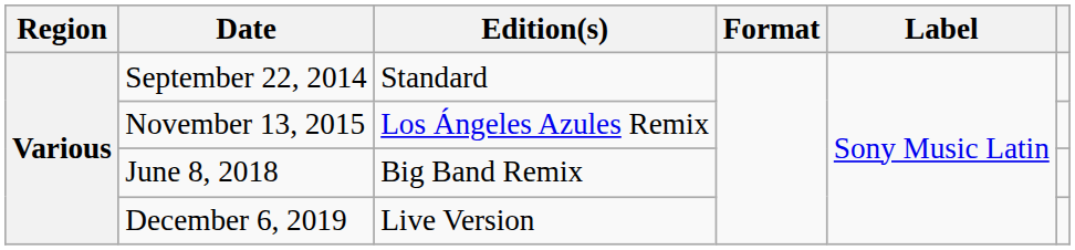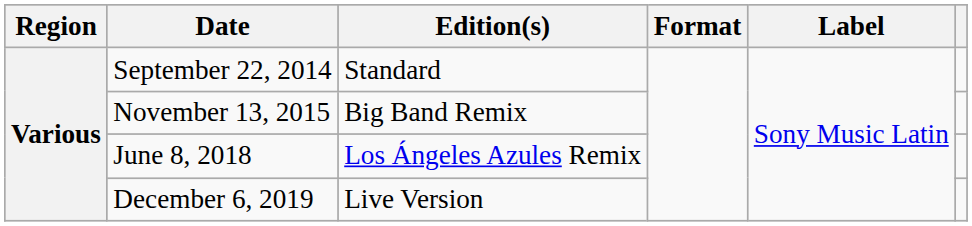November 13, 2015 | Edition(s): Los Ángeles Azules Remix -> Big Band Remix
June 8, 2018 | Edition(s): Big Band Remix -> Los Ángeles Azules Remix
